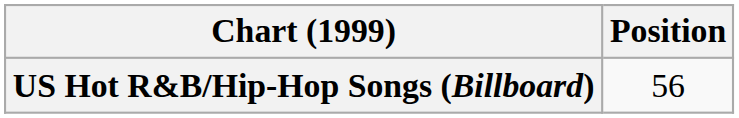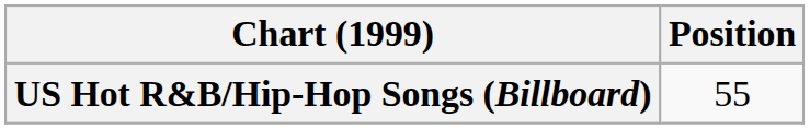US Hot R&B/Hip-Hop Songs (Billboard) | Position: 56 -> 55
